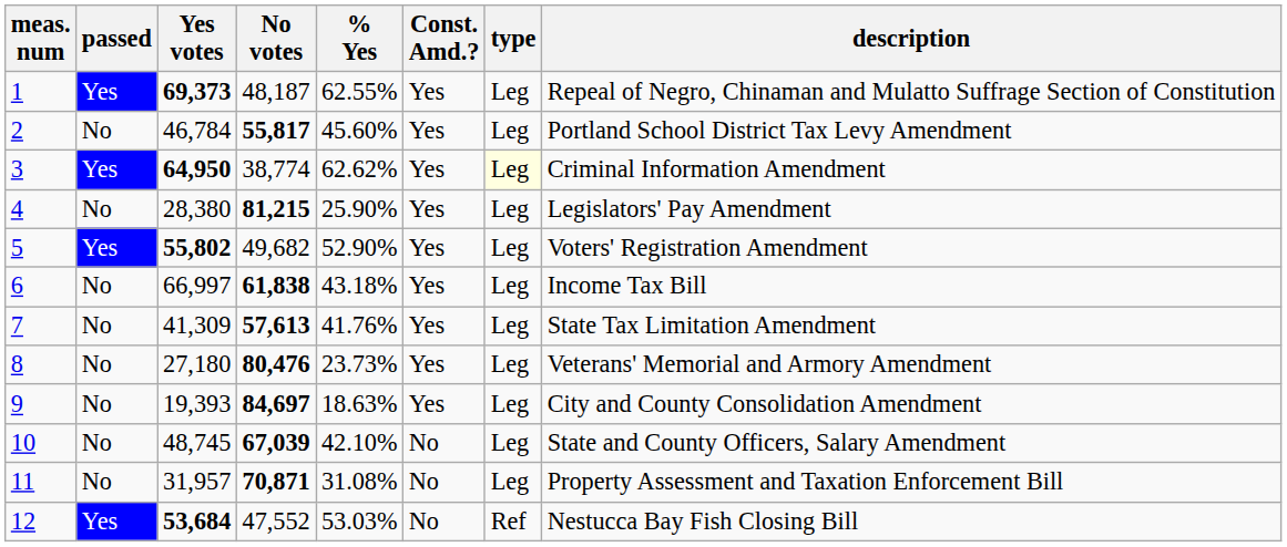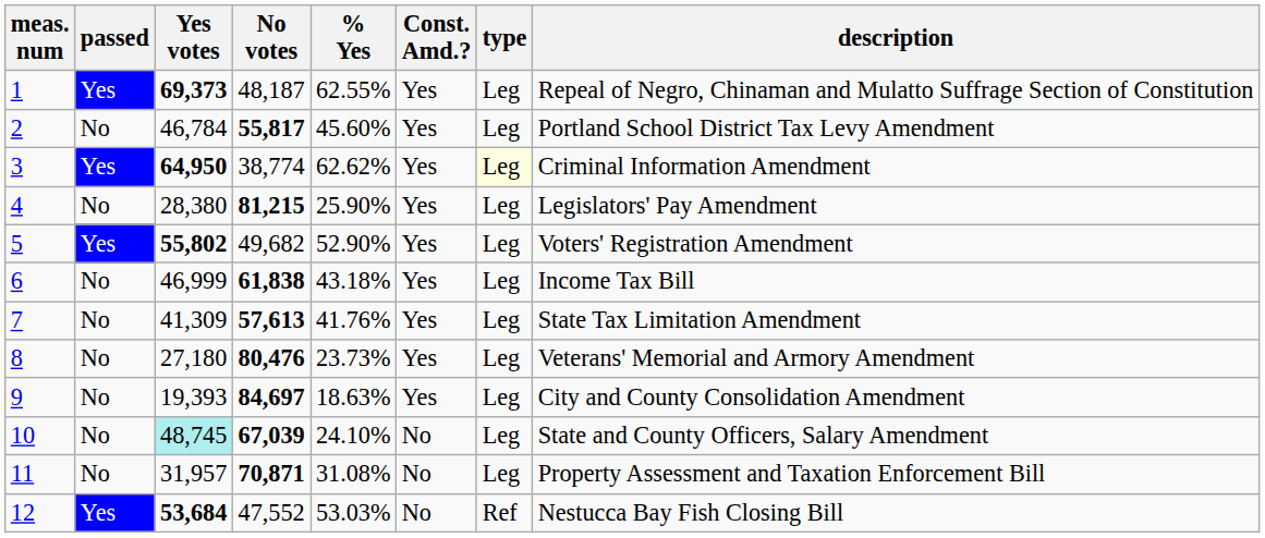6 | Yes votes: 66,997 -> 46,999
10 | Yes votes: no background -> paleturquoise background
10 | % Yes: 42.10% -> 24.10%
